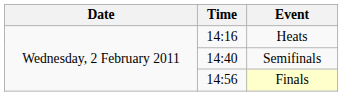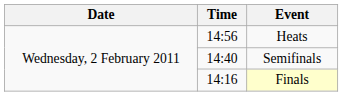Heats | Time: 14:16 -> 14:56
Finals | Time: 14:56 -> 14:16
